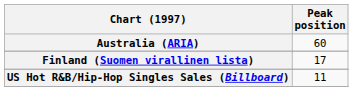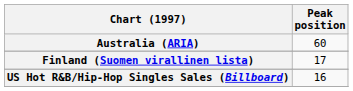US Hot R&B/Hip-Hop Singles Sales (Billboard) | Peak position: 11 -> 16
